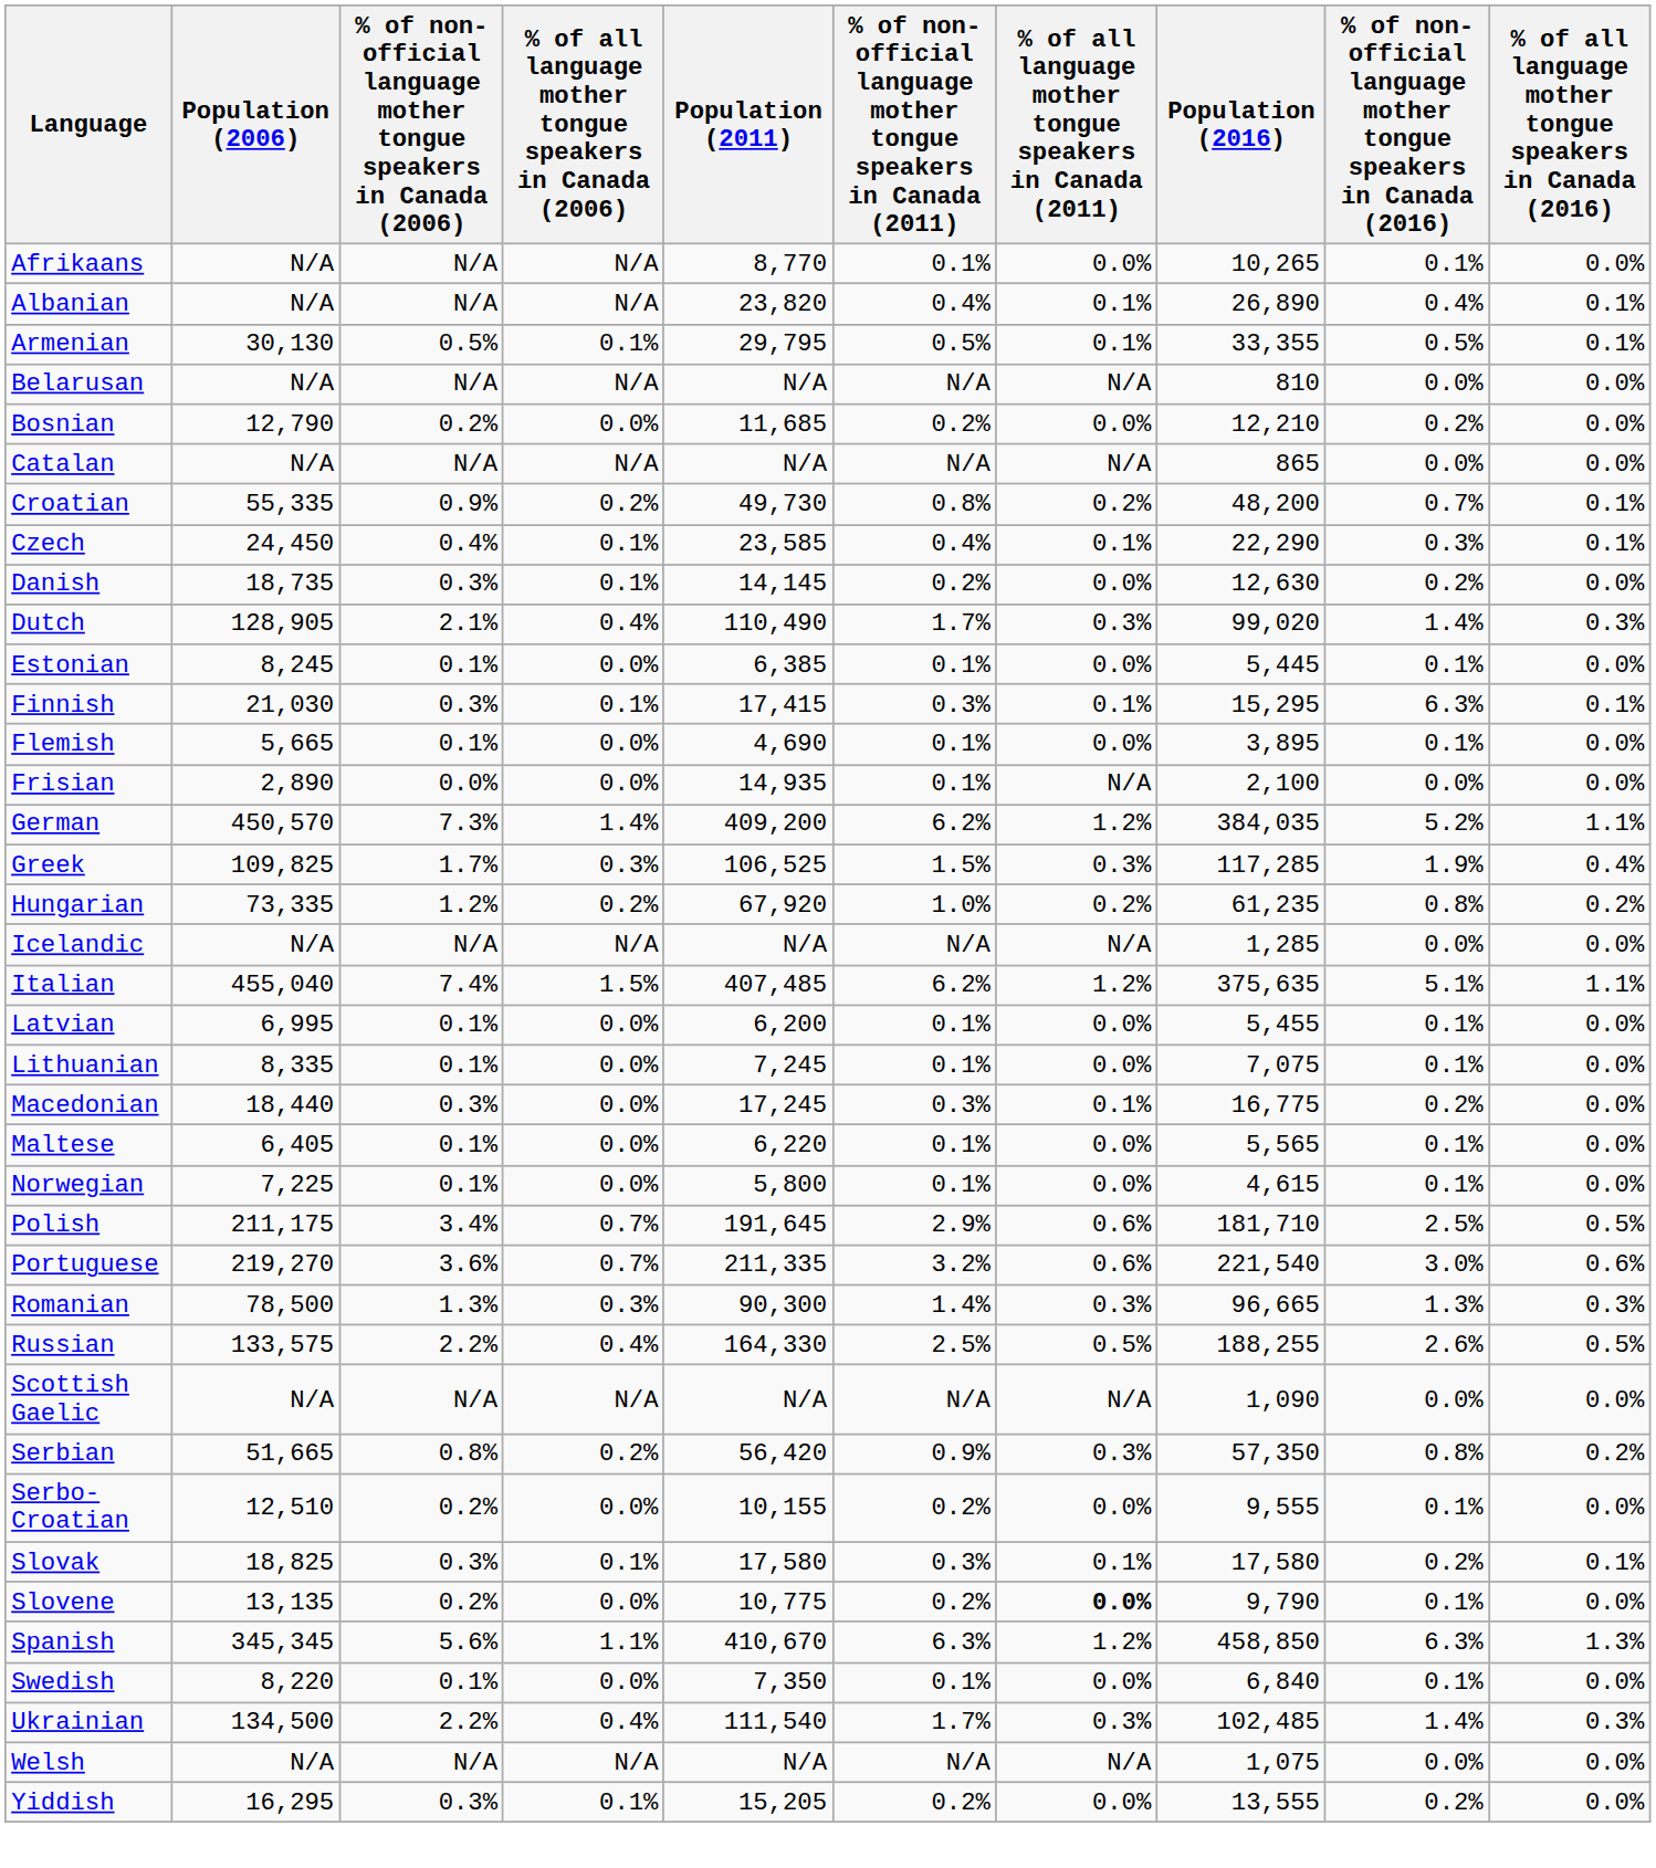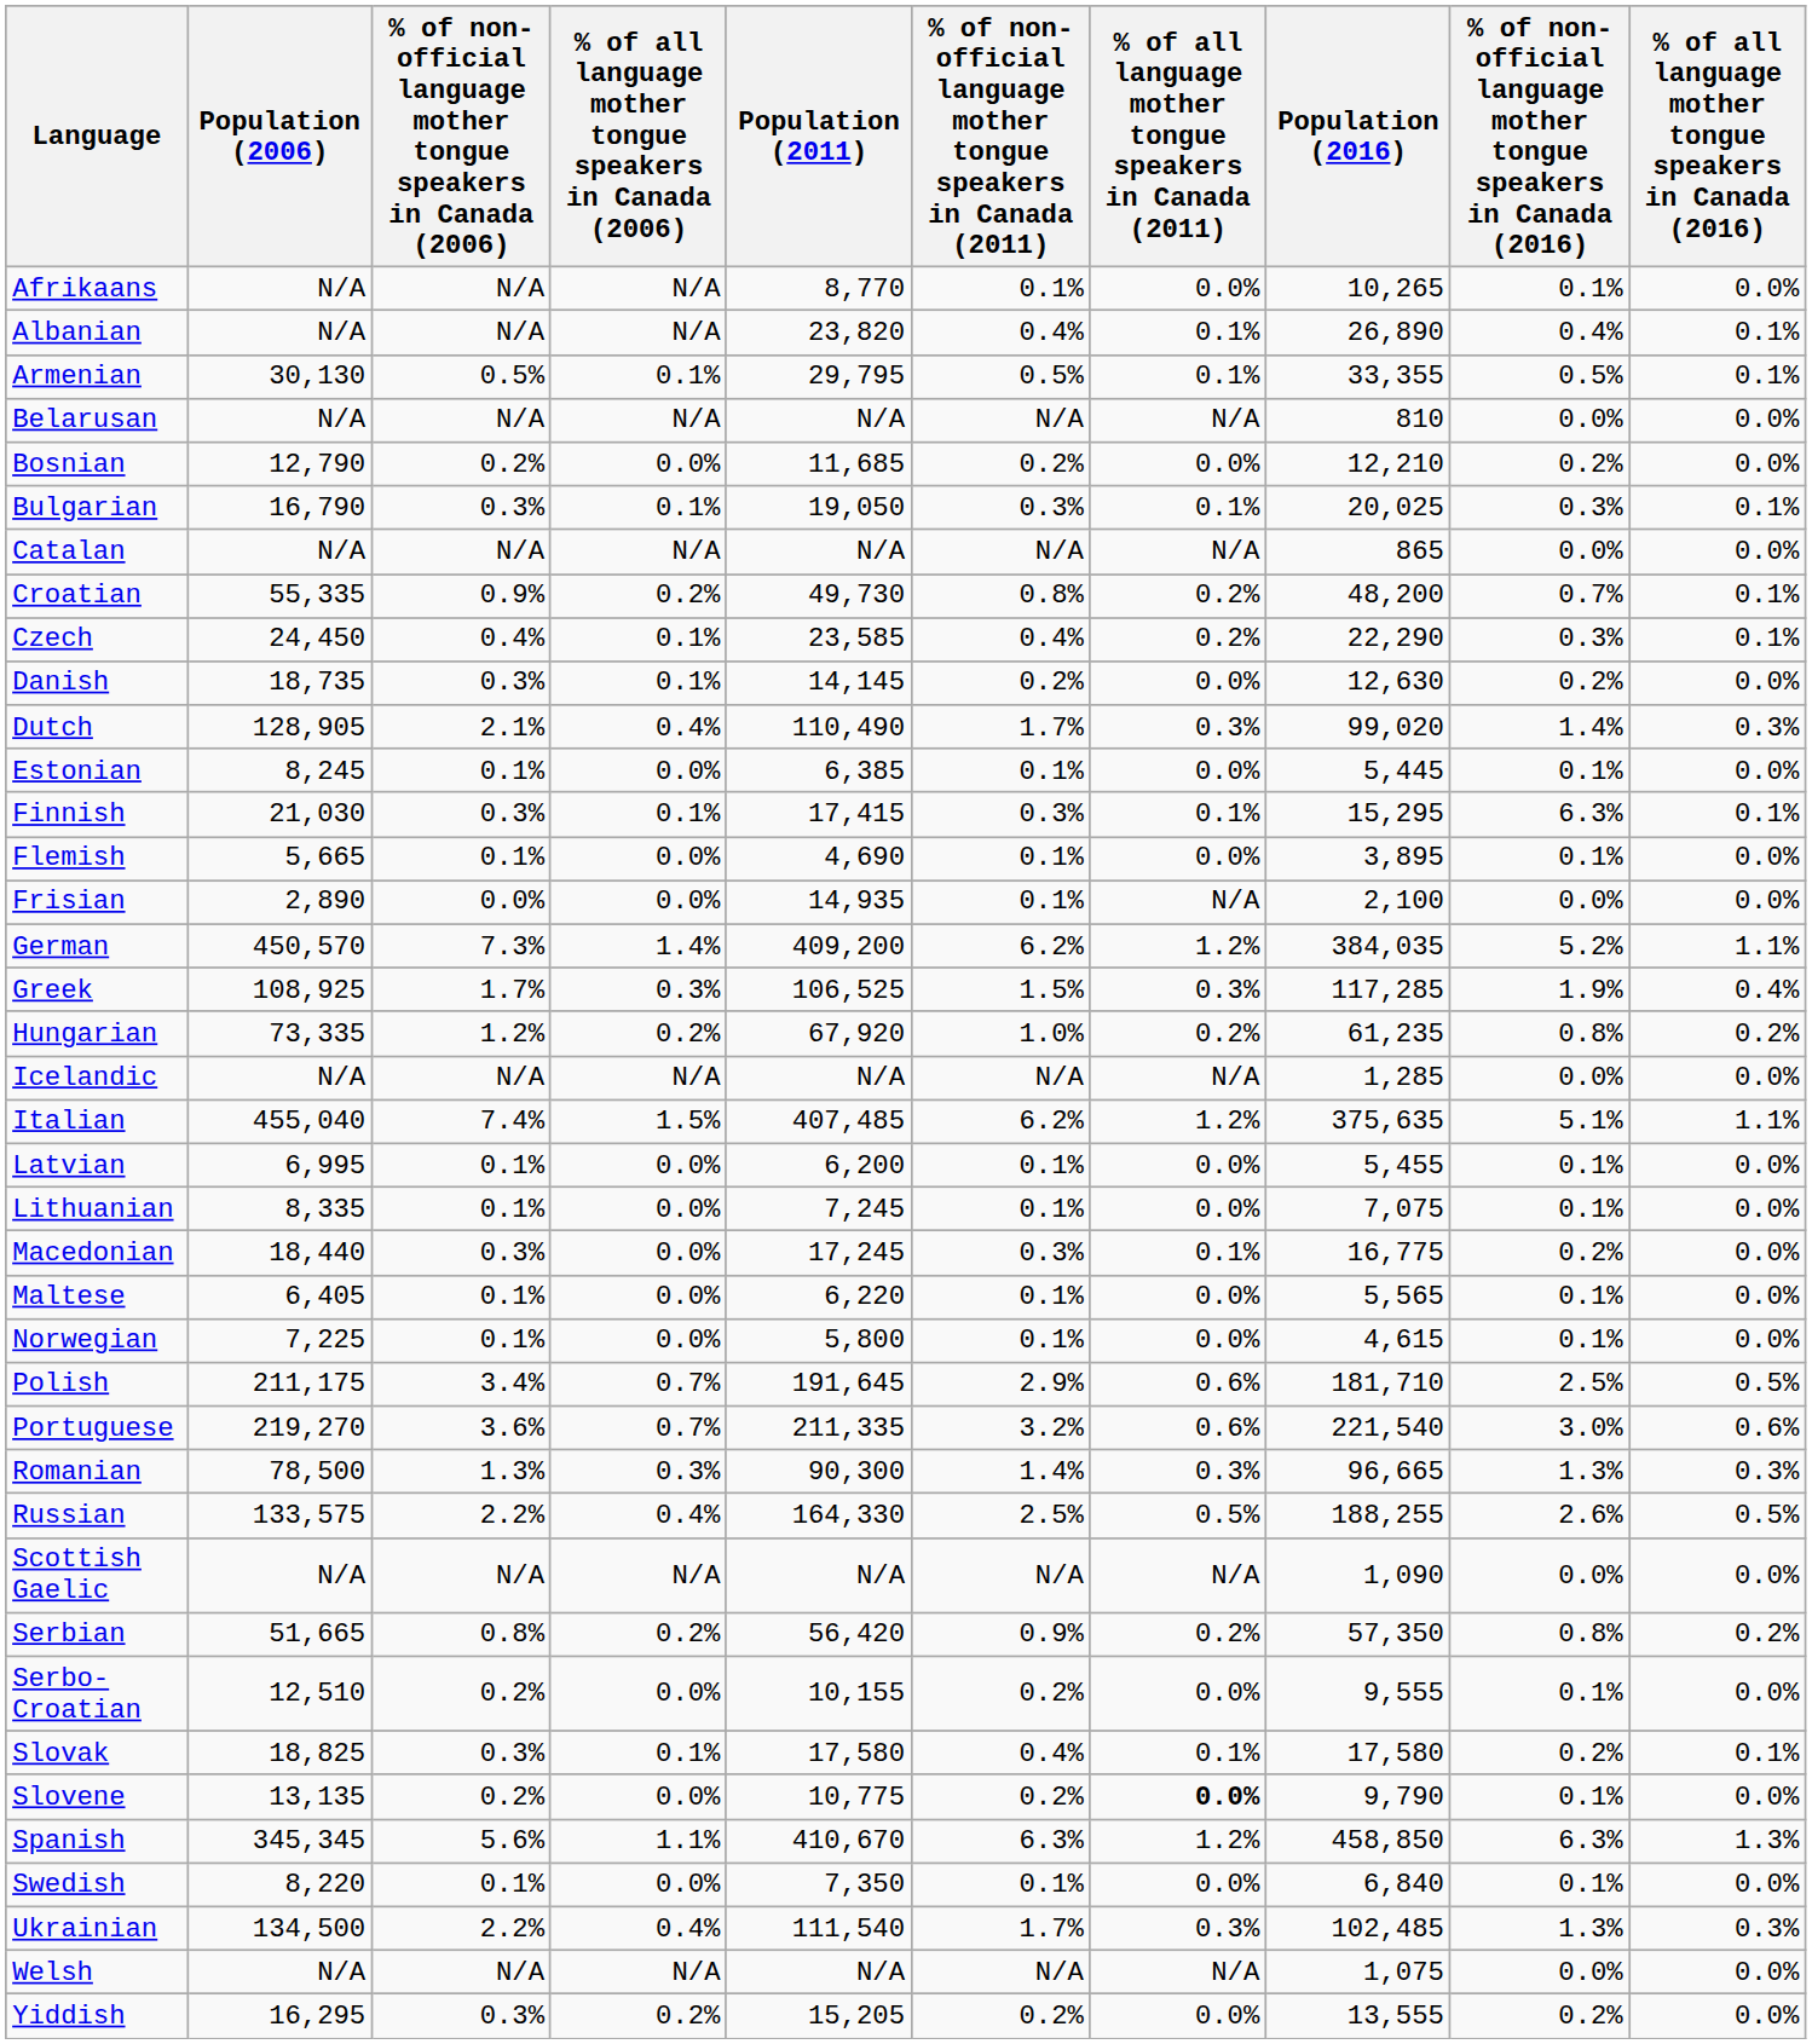+ row: Bulgarian | 16,790 | 0.3% | 0.1% | 19,050 | 0.3% | 0.1% | 20,025 | 0.3% | 0.1%
Czech | % of all language mother tongue speakers in Canada (2011): 0.1% -> 0.2%
Greek | Population (2006): 109,825 -> 108,925
Serbian | % of all language mother tongue speakers in Canada (2011): 0.3% -> 0.2%
Slovak | column 6: 0.3% -> 0.4%
Ukrainian | column 9: 1.4% -> 1.3%
Yiddish | % of all language mother tongue speakers in Canada (2006): 0.1% -> 0.2%
